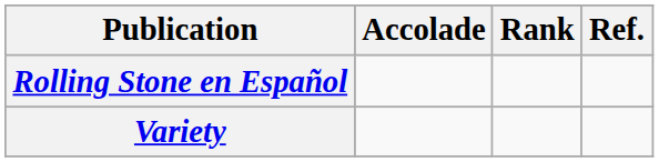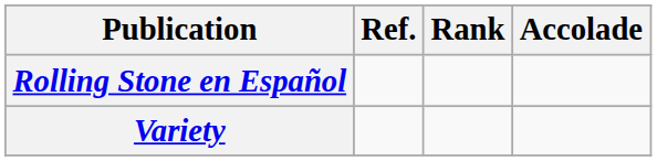columns swapped: Accolade <-> Ref.
